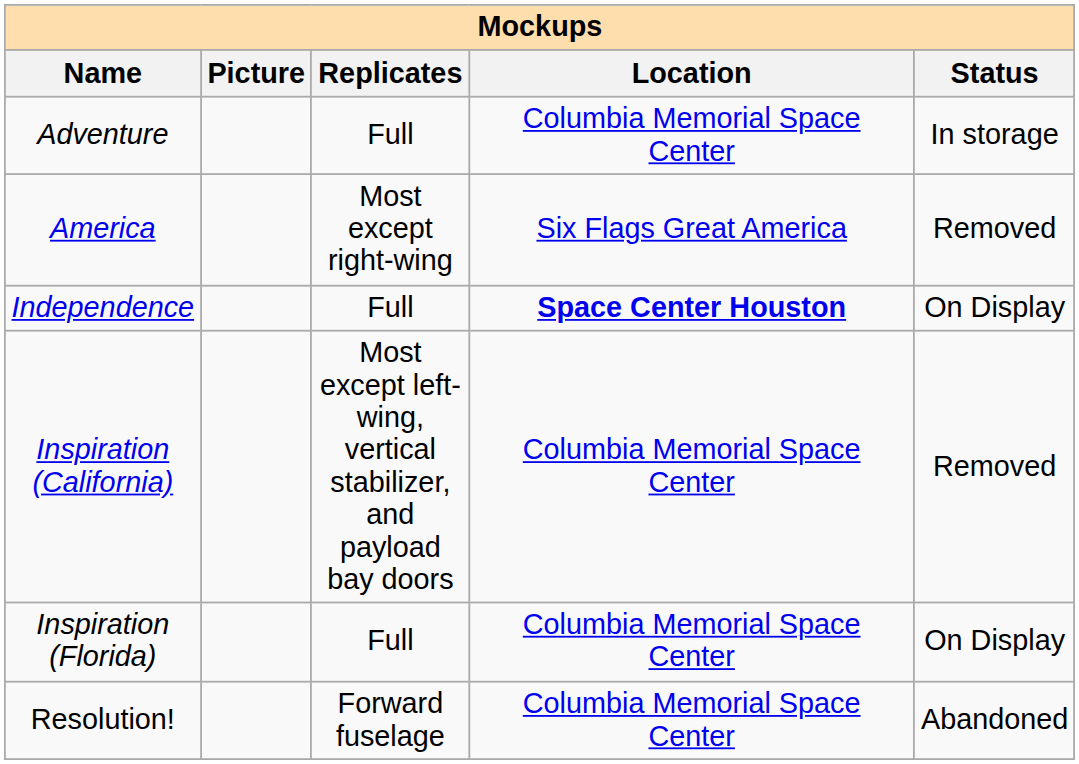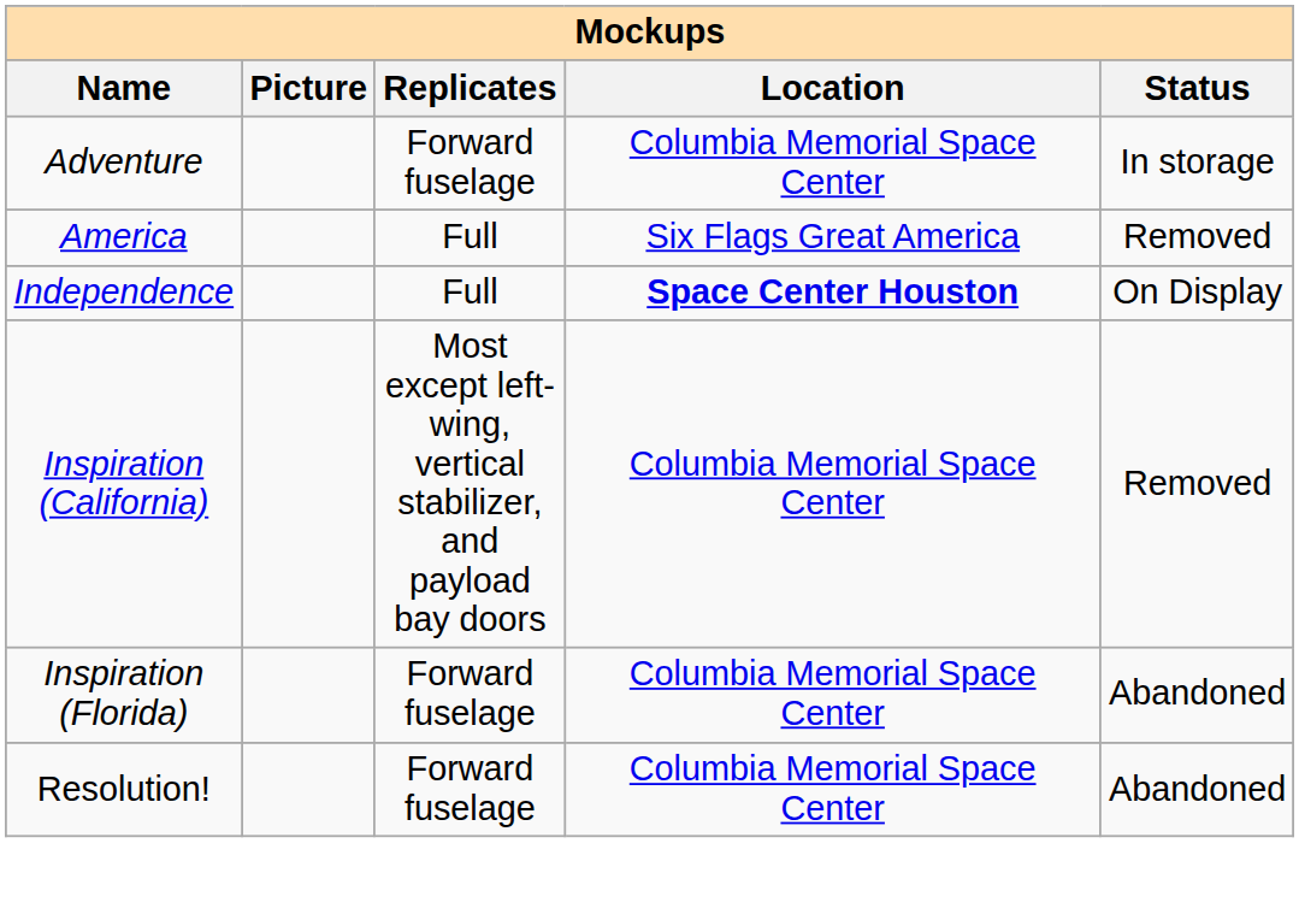Adventure | Replicates: Full -> Forward fuselage
America | Replicates: Most except right-wing -> Full
Inspiration (Florida) | Replicates: Full -> Forward fuselage
Inspiration (Florida) | Status: On Display -> Abandoned
